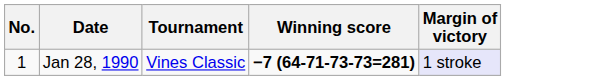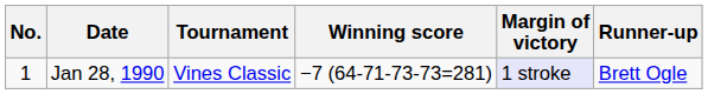+ column: Runner-up | Brett Ogle
Jan 28, 1990 | Winning score: bold -> normal
